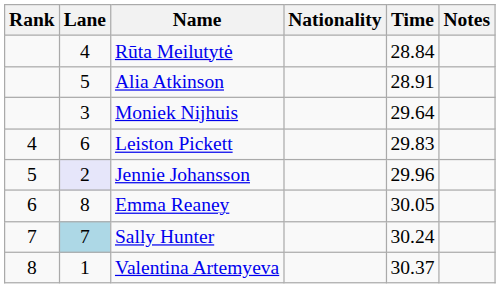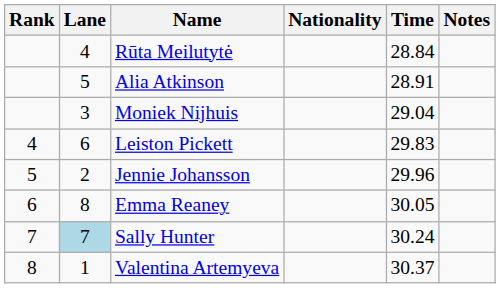Moniek Nijhuis | Time: 29.64 -> 29.04
Jennie Johansson | Lane: lavender background -> no background
